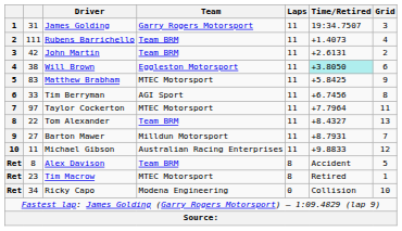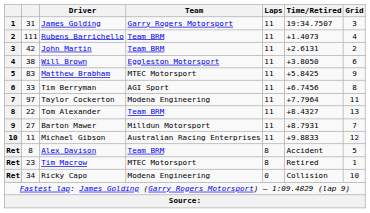Will Brown | Time/Retired: paleturquoise background -> no background
Taylor Cockerton | Team: MTEC Motorsport -> Modena Engineering
